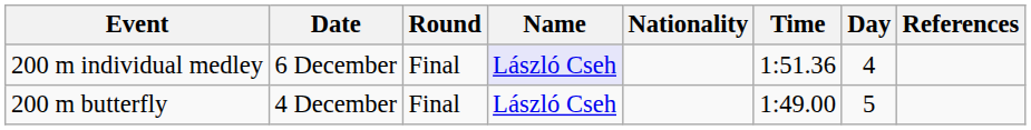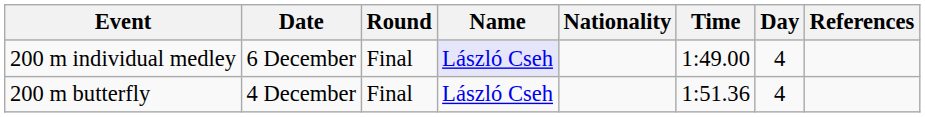200 m individual medley | Time: 1:51.36 -> 1:49.00
200 m butterfly | Time: 1:49.00 -> 1:51.36
200 m butterfly | Day: 5 -> 4
